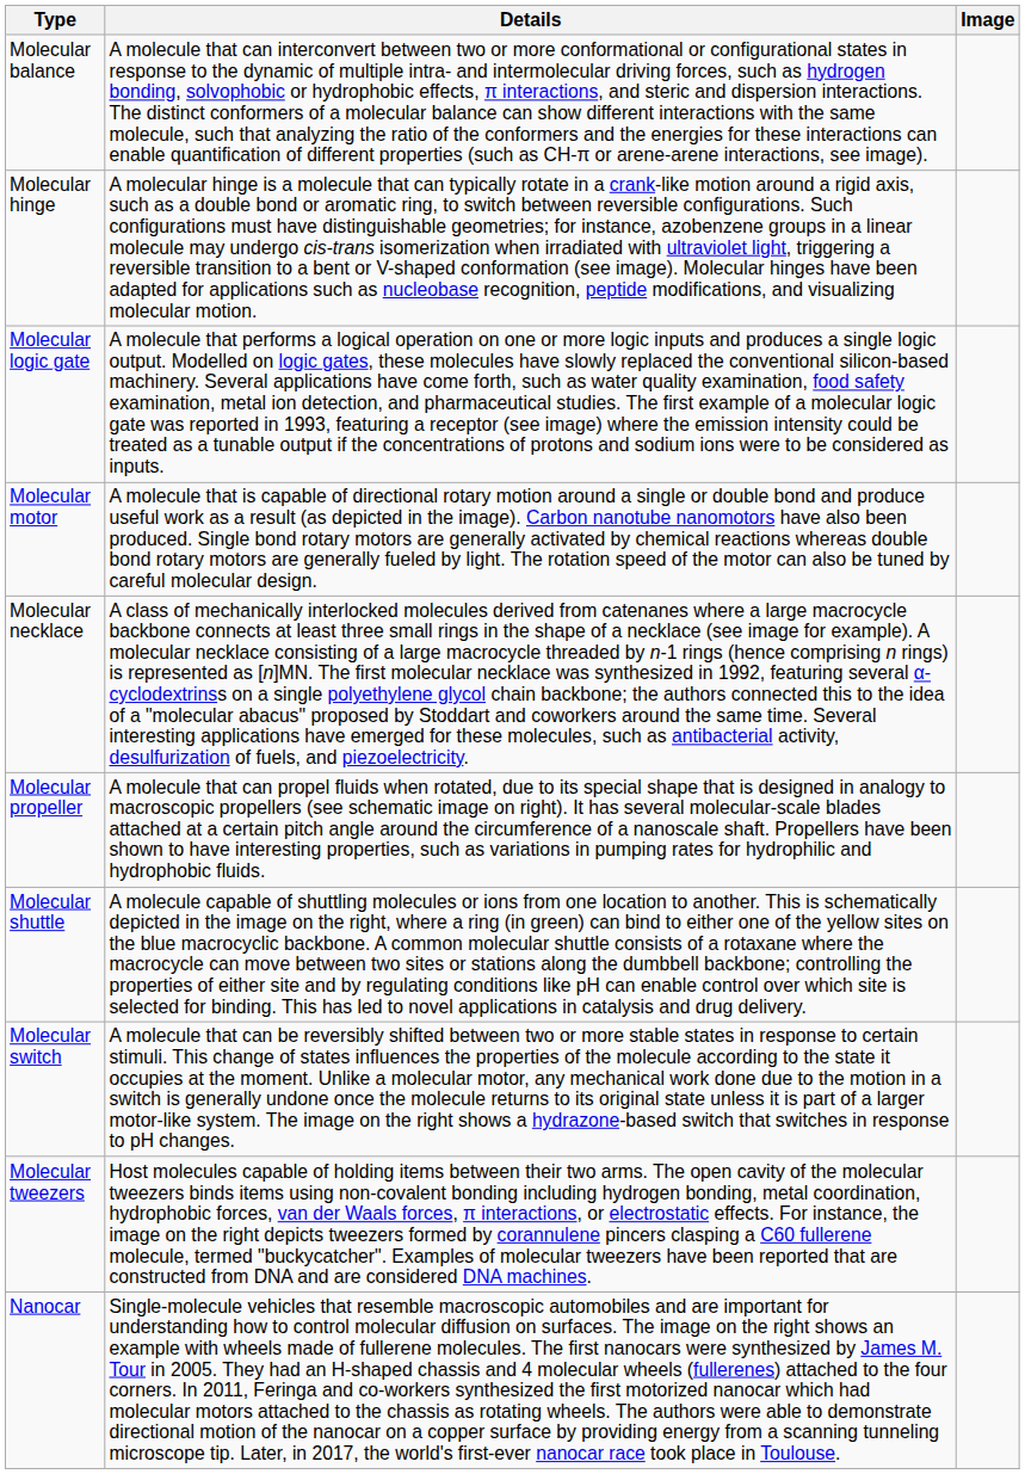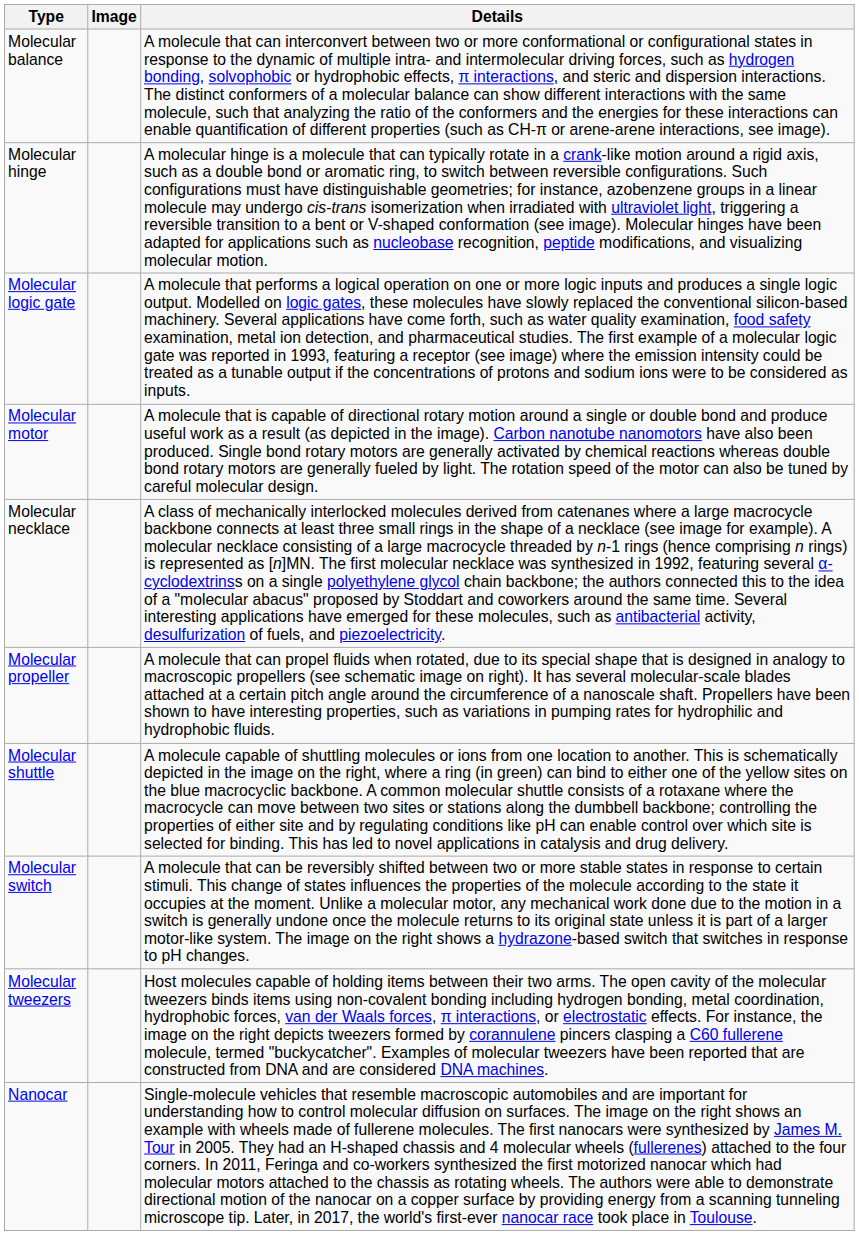columns swapped: Details <-> Image
